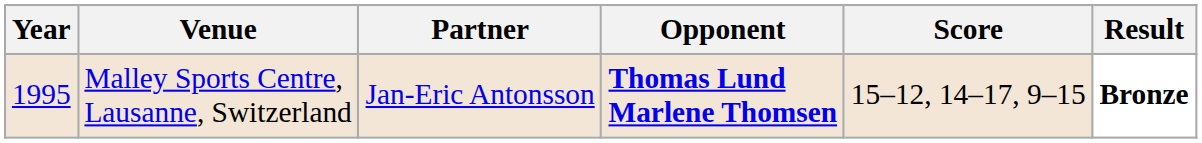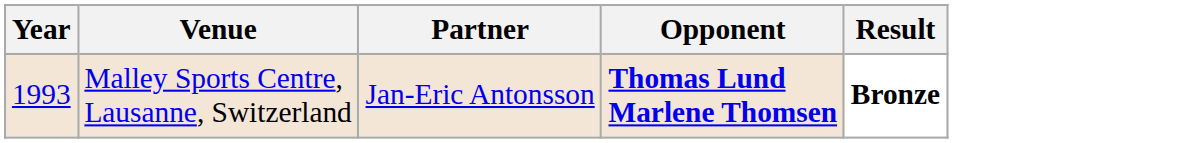- column: Score | 15–12, 14–17, 9–15
Malley Sports Centre, Lausanne, Switzerland | Year: 1995 -> 1993
